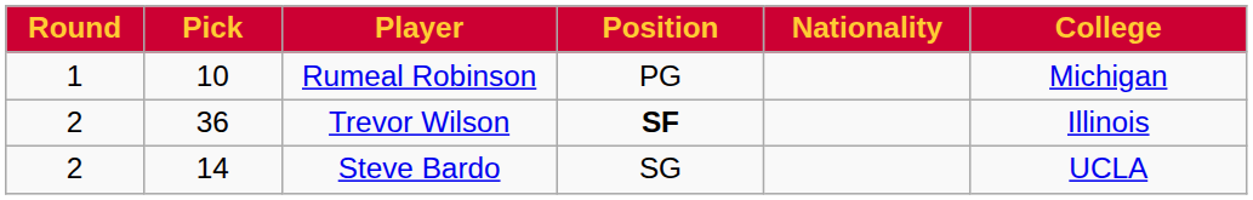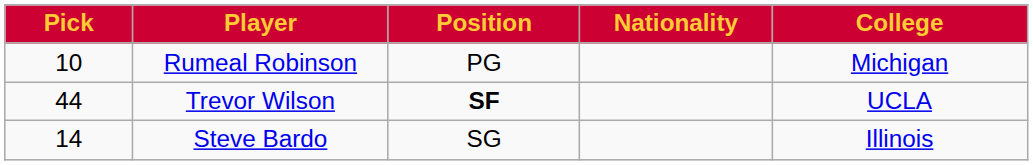- column: Round | 1 | 2 | 2
Trevor Wilson | Pick: 36 -> 44
Trevor Wilson | College: Illinois -> UCLA
Steve Bardo | College: UCLA -> Illinois
